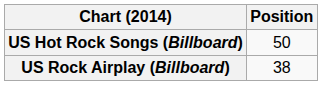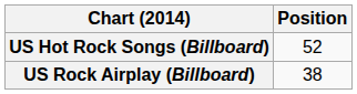US Hot Rock Songs (Billboard) | Position: 50 -> 52
